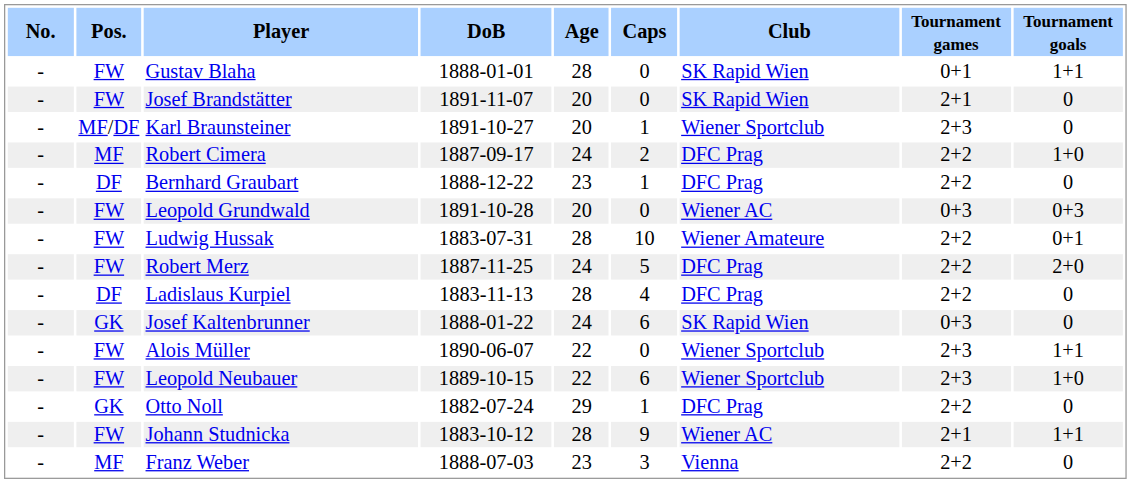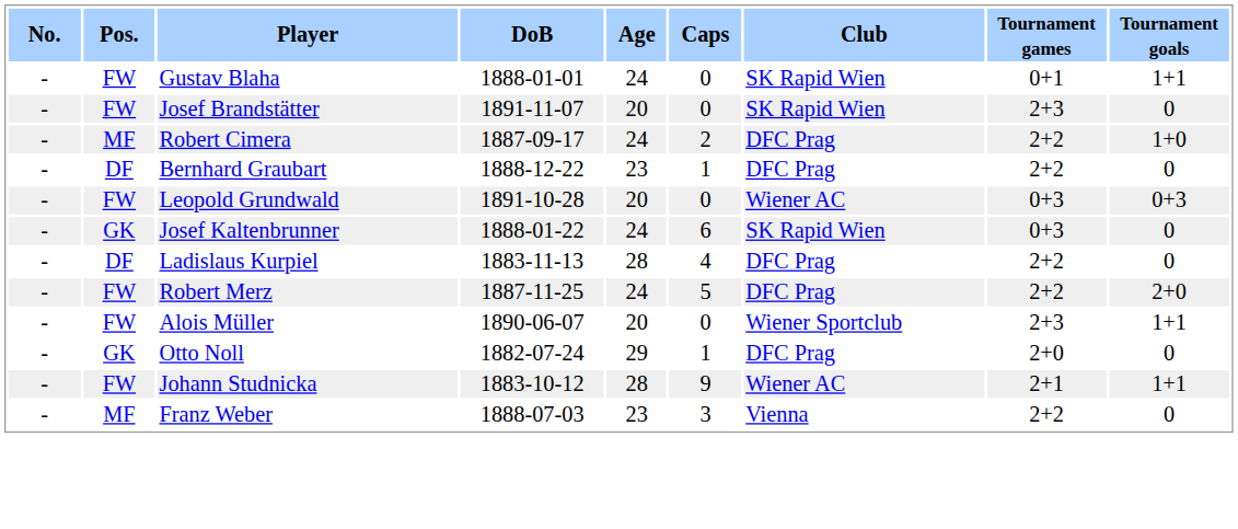Gustav Blaha | Age: 28 -> 24
Josef Brandstätter | Tournament games: 2+1 -> 2+3
- row: - | MF/DF | Karl Braunsteiner | 1891-10-27 | 20 | 1 | Wiener Sportclub | 2+3 | 0
- row: - | FW | Ludwig Hussak | 1883-07-31 | 28 | 10 | Wiener Amateure | 2+2 | 0+1
rows swapped: Josef Kaltenbrunner <-> Robert Merz
Alois Müller | Age: 22 -> 20
- row: - | FW | Leopold Neubauer | 1889-10-15 | 22 | 6 | Wiener Sportclub | 2+3 | 1+0
Otto Noll | Tournament games: 2+2 -> 2+0
